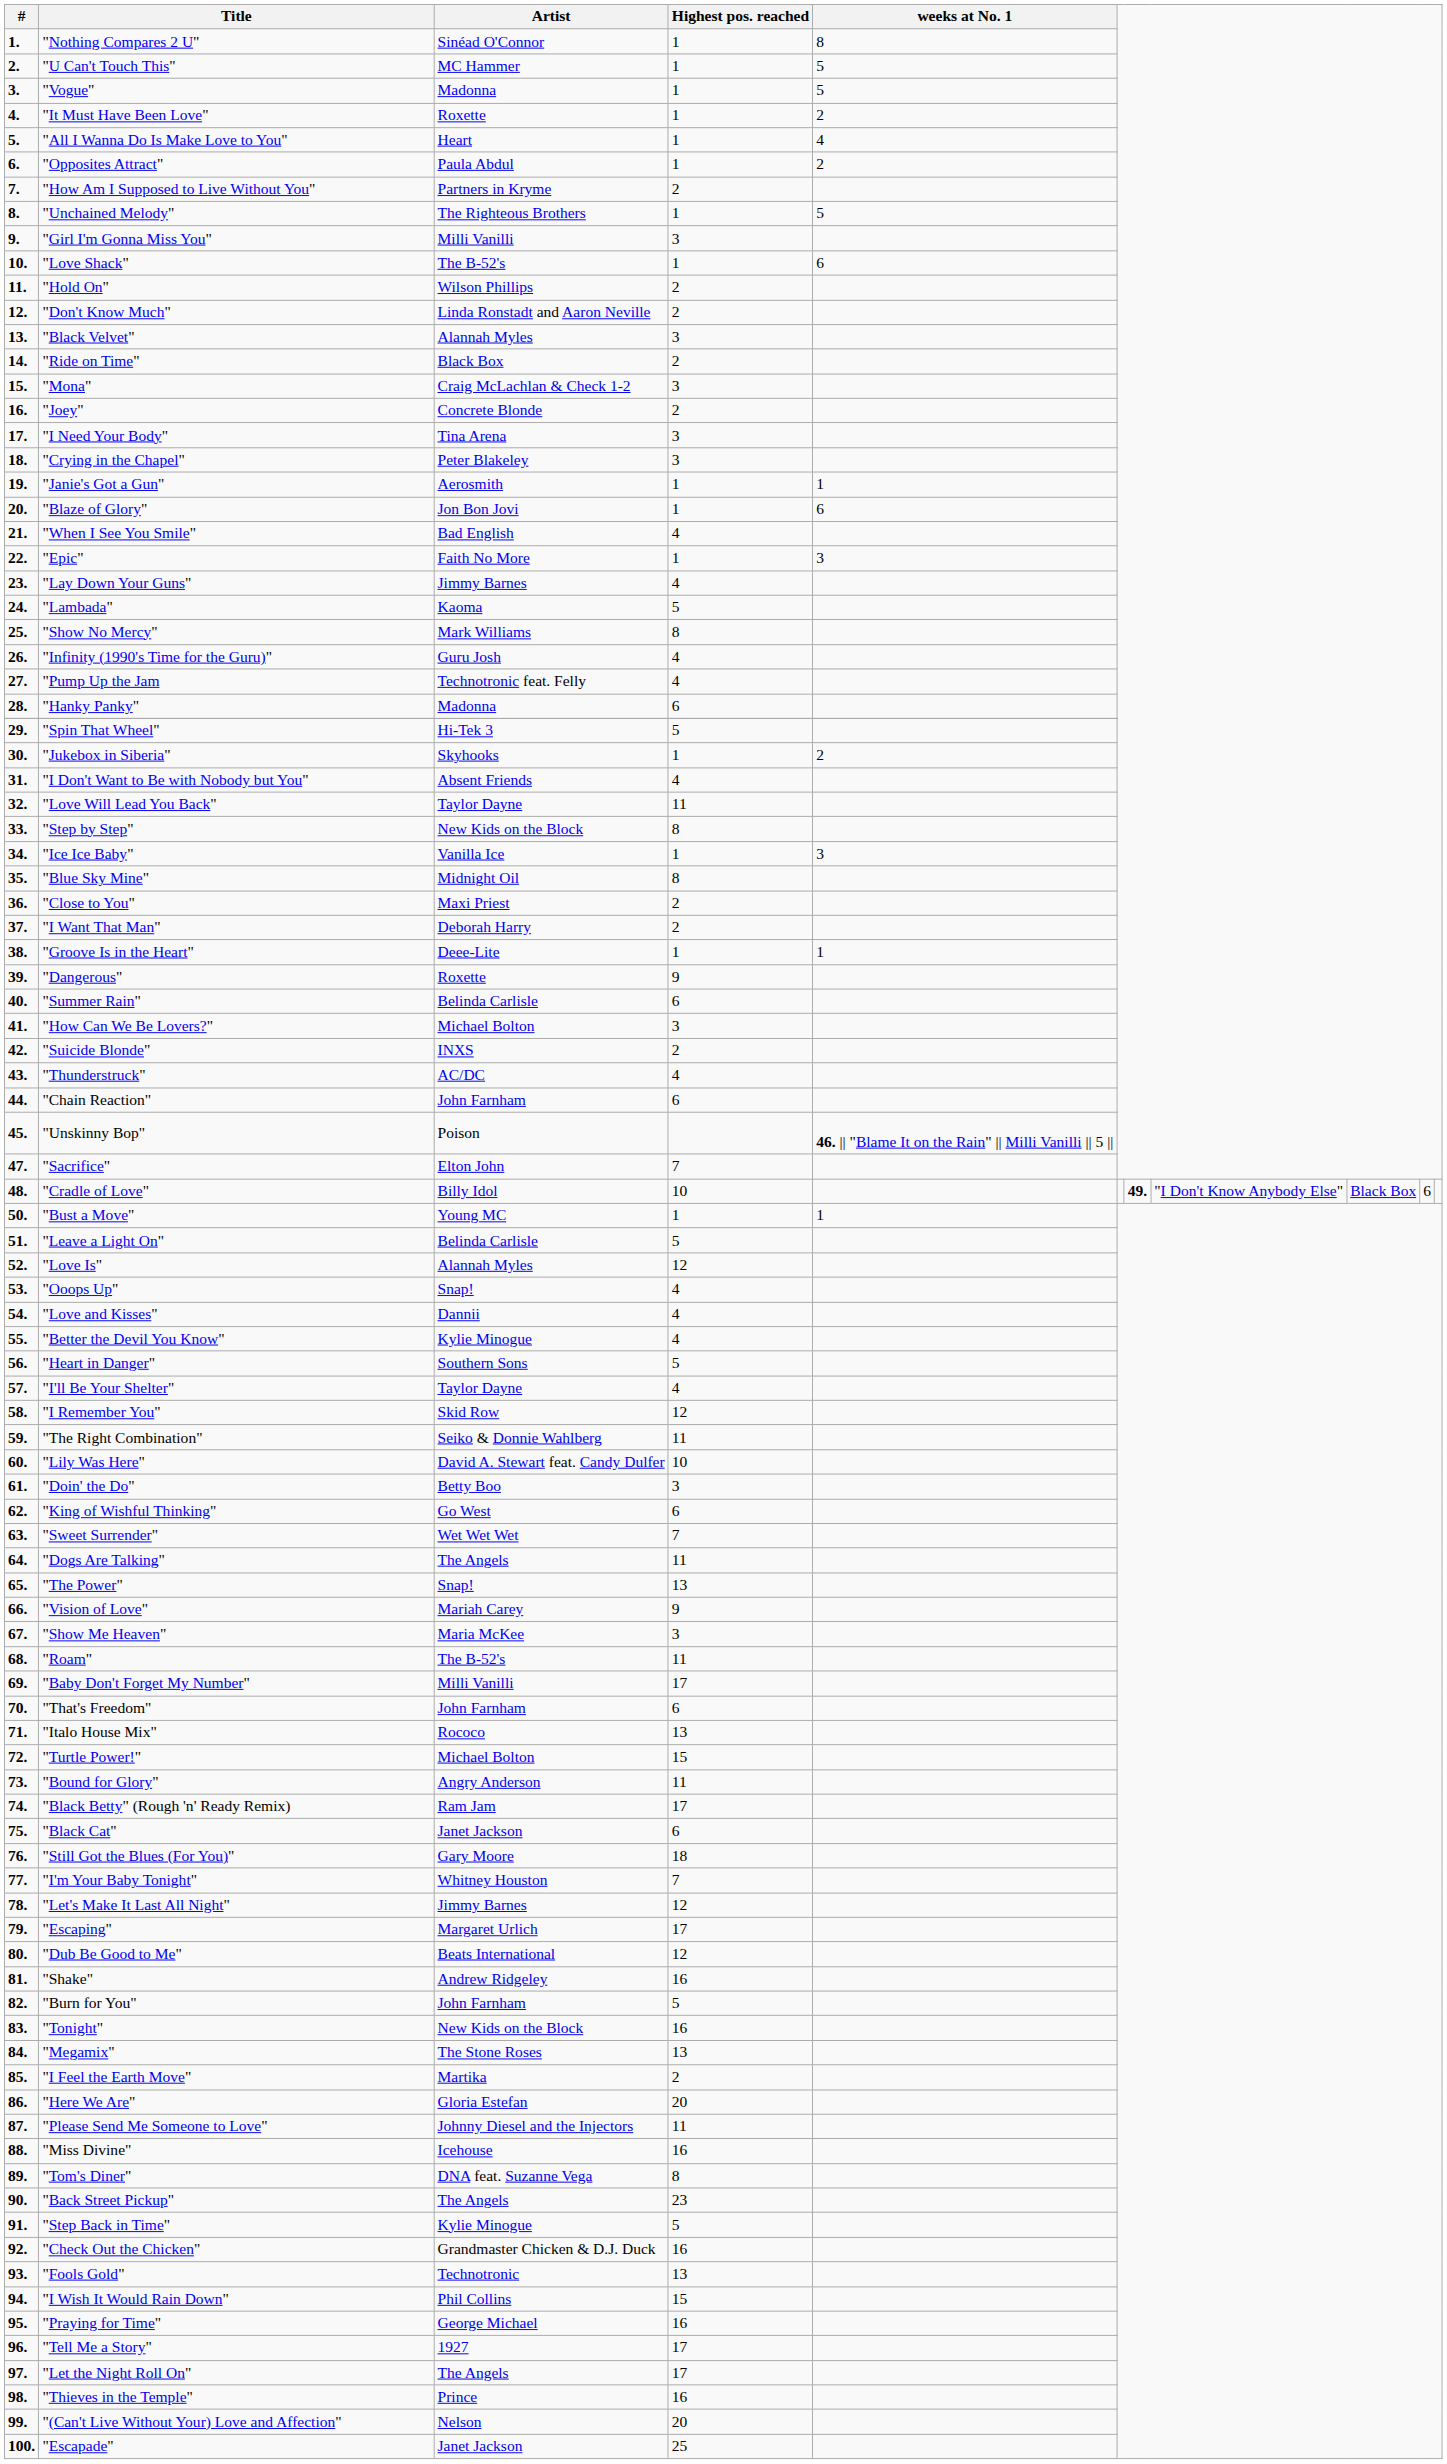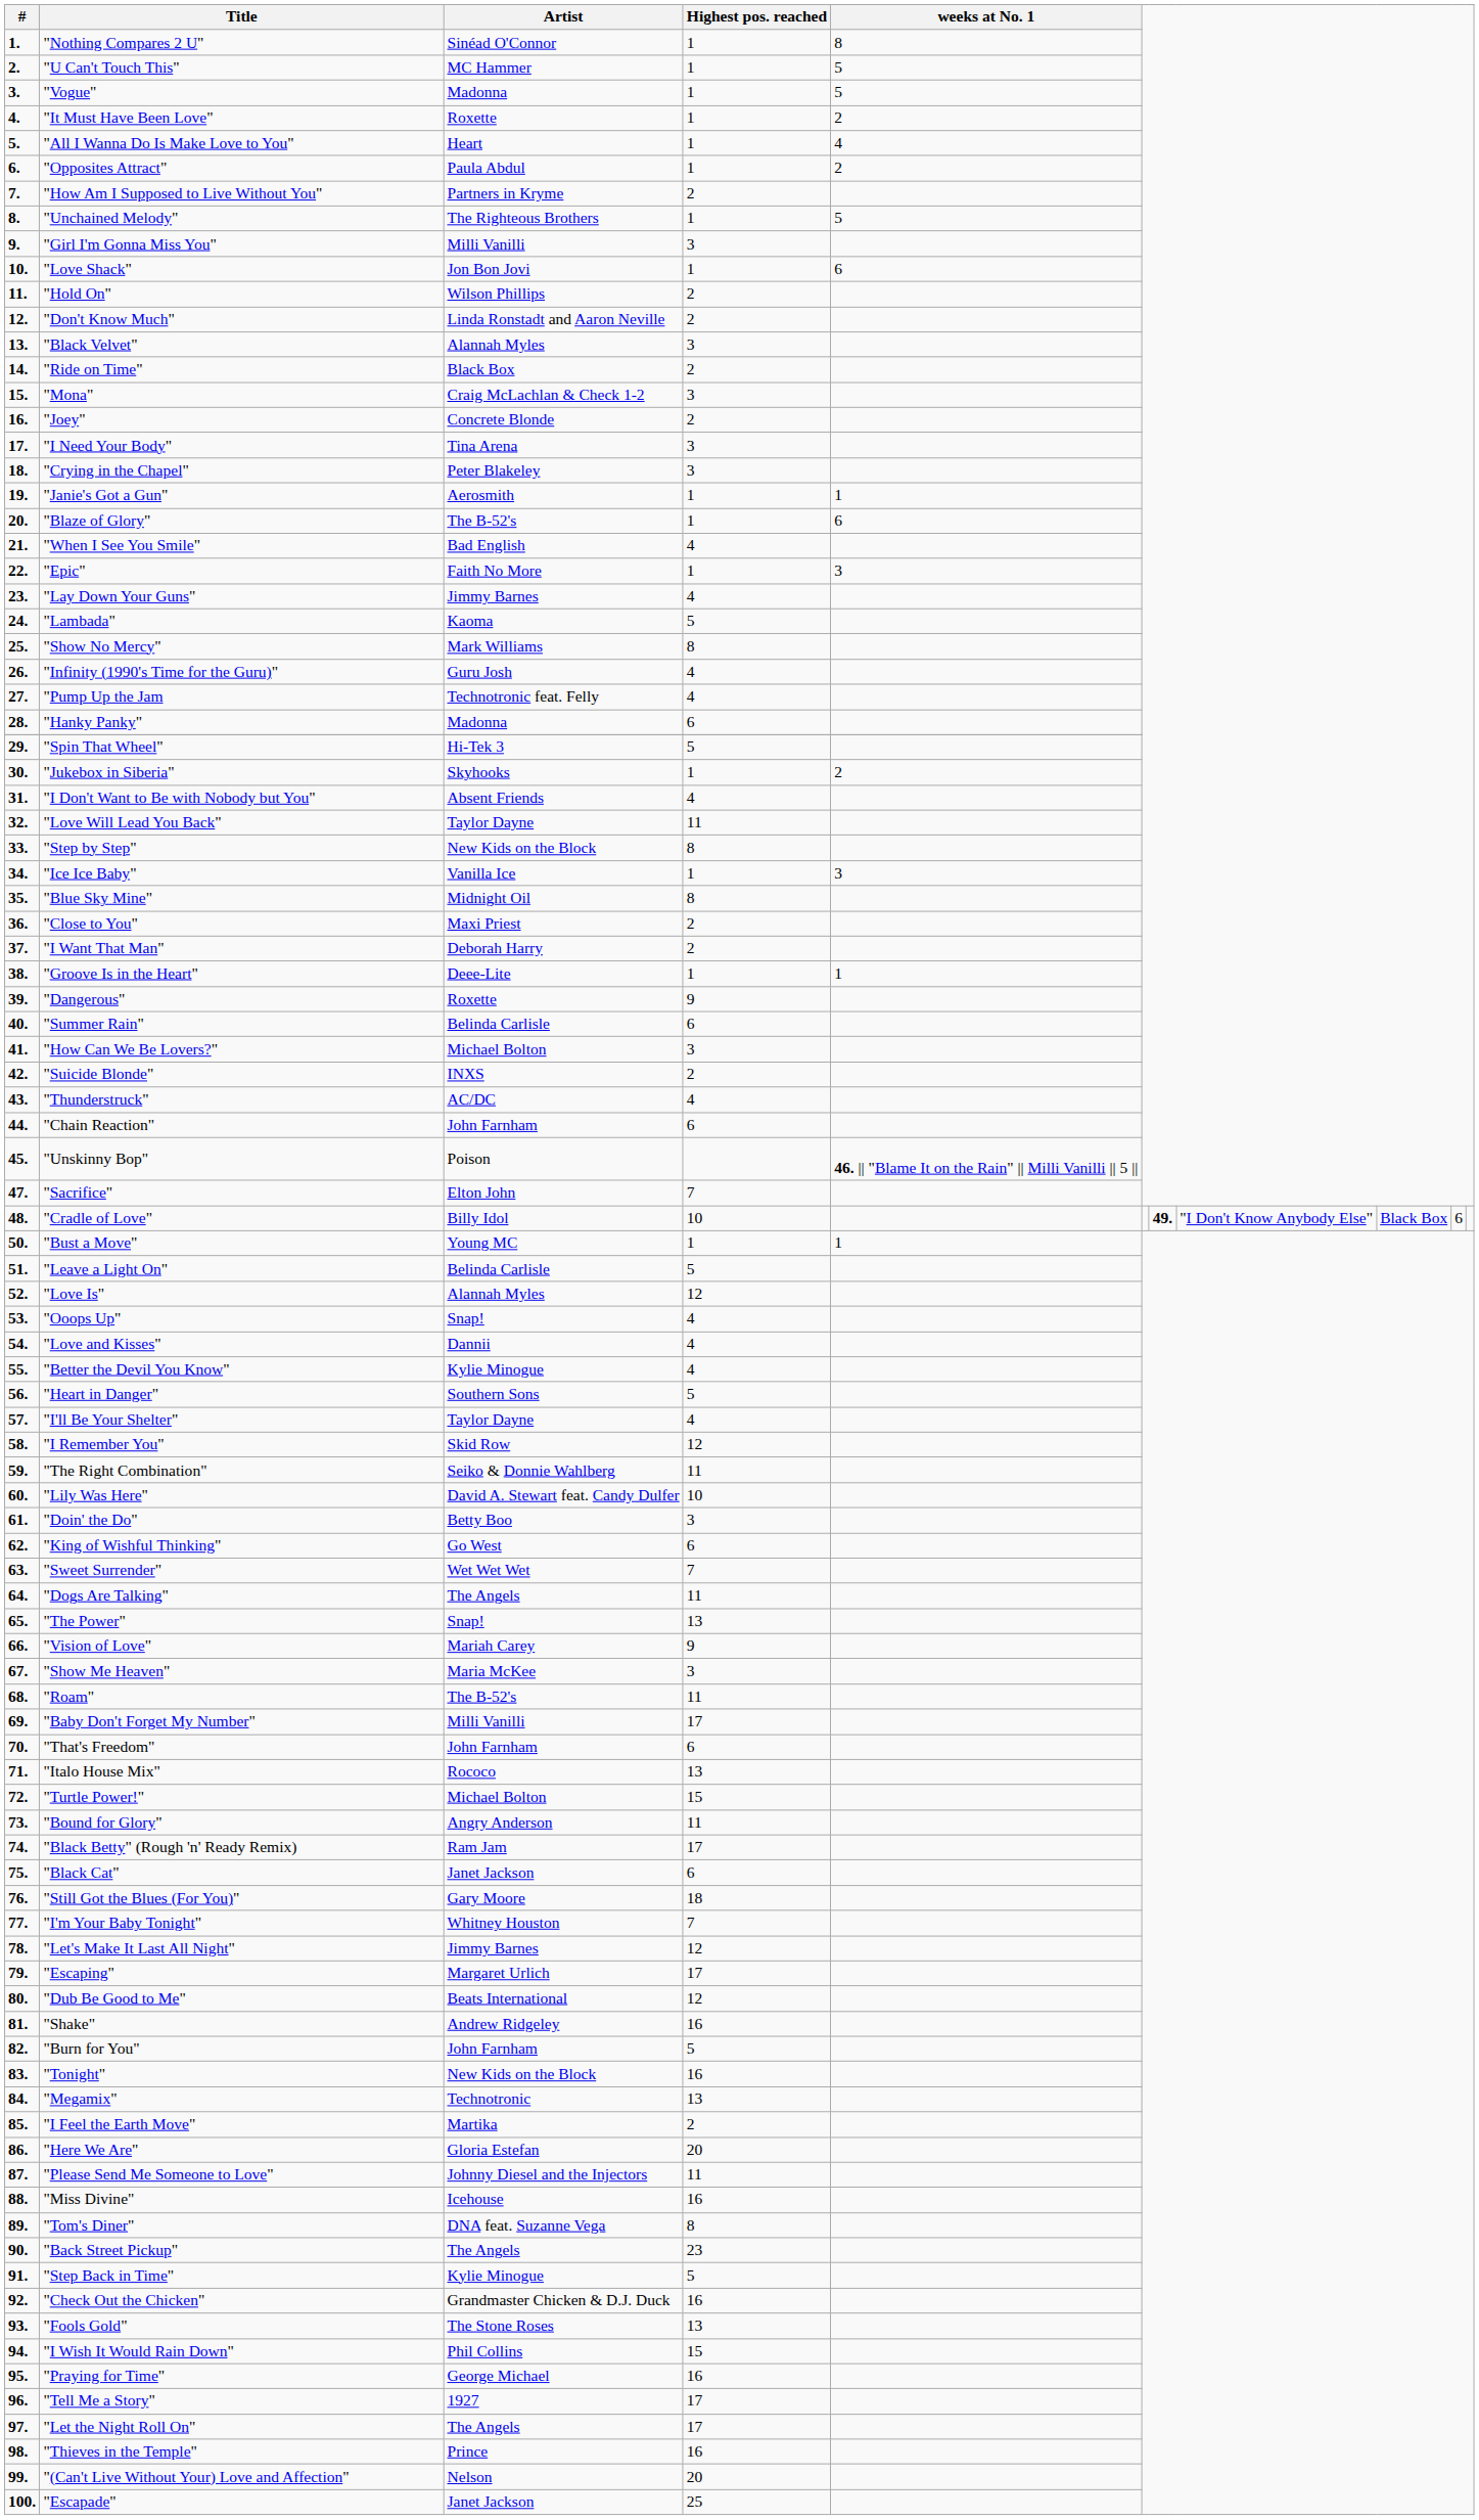"Love Shack" | Artist: The B-52's -> Jon Bon Jovi
"Blaze of Glory" | Artist: Jon Bon Jovi -> The B-52's
"Megamix" | Artist: The Stone Roses -> Technotronic
"Fools Gold" | Artist: Technotronic -> The Stone Roses
